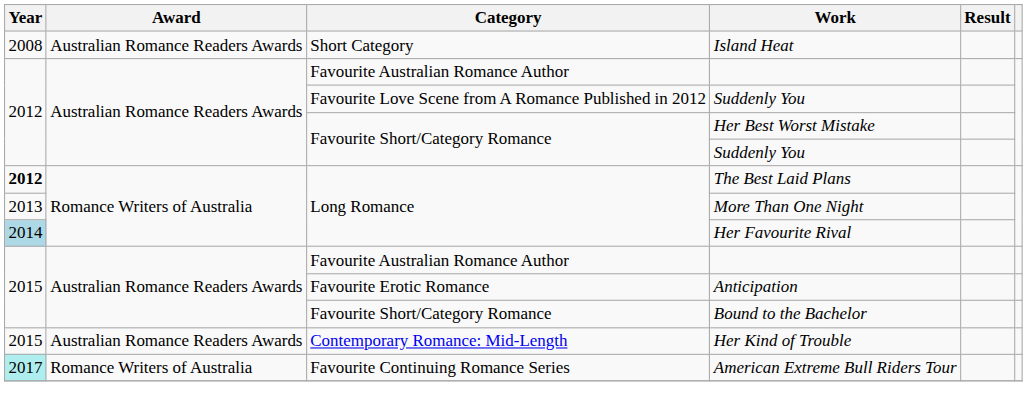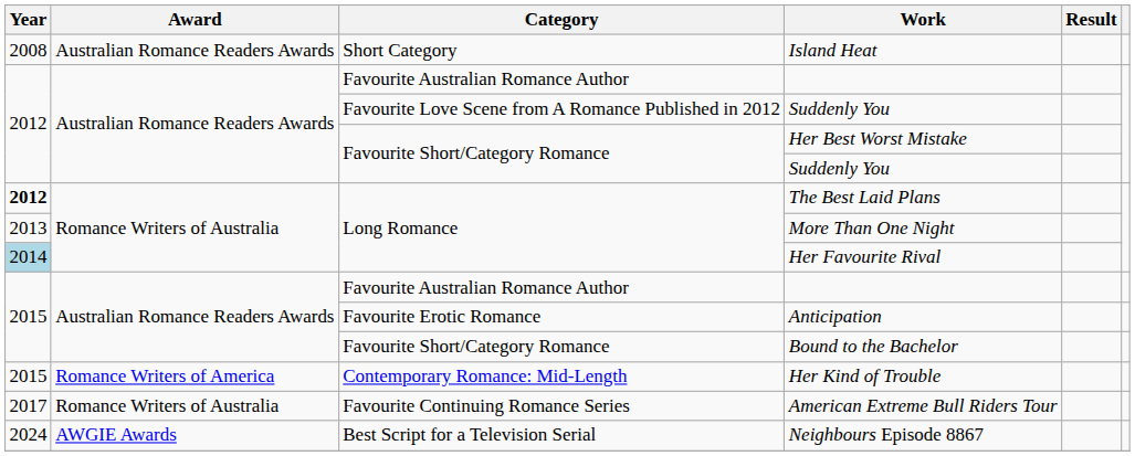Her Kind of Trouble | Award: Australian Romance Readers Awards -> Romance Writers of America
American Extreme Bull Riders Tour | Year: paleturquoise background -> no background
+ row: 2024 | AWGIE Awards | Best Script for a Television Serial | Neighbours Episode 8867
